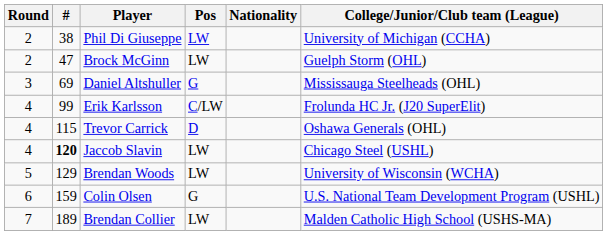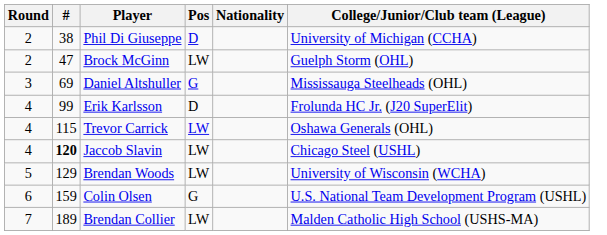Phil Di Giuseppe | Pos: LW -> D
Erik Karlsson | Pos: C/LW -> D
Trevor Carrick | Pos: D -> LW
